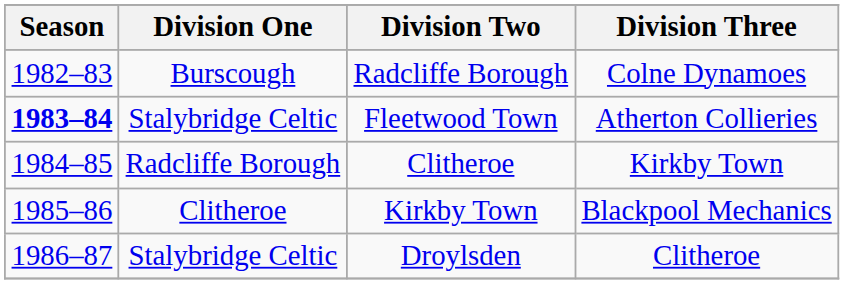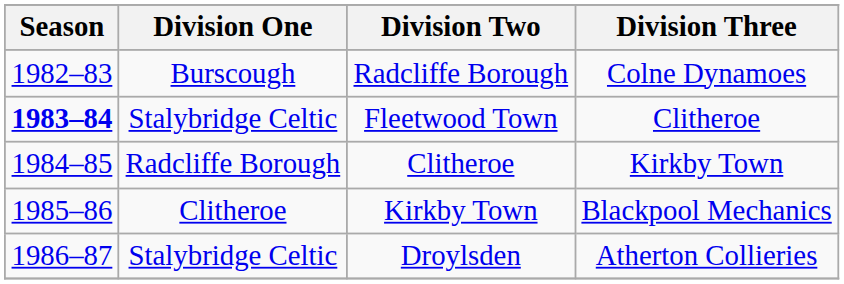Fleetwood Town | Division Three: Atherton Collieries -> Clitheroe
Droylsden | Division Three: Clitheroe -> Atherton Collieries
